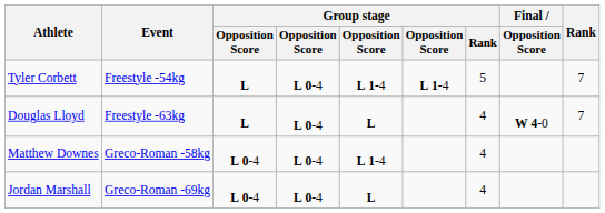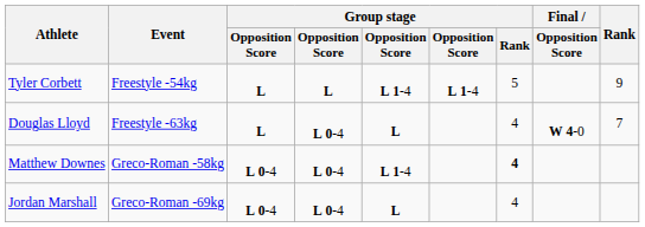Tyler Corbett | column 4: L 0-4 -> L
Tyler Corbett | Rank: 7 -> 9
Matthew Downes | Group stage / Rank: normal -> bold
